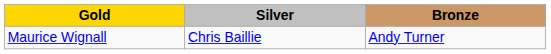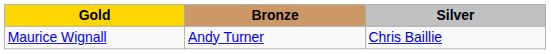columns swapped: Silver <-> Bronze
